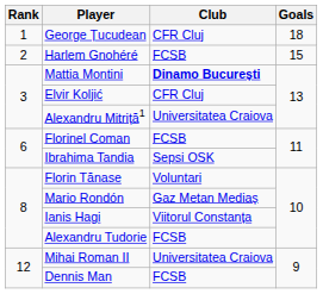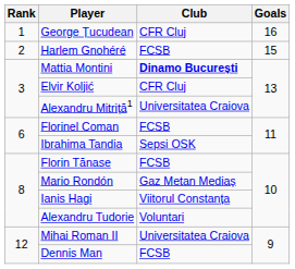George Țucudean | Goals: 18 -> 16
Florin Tănase | Club: Voluntari -> FCSB
Alexandru Tudorie | Club: FCSB -> Voluntari
